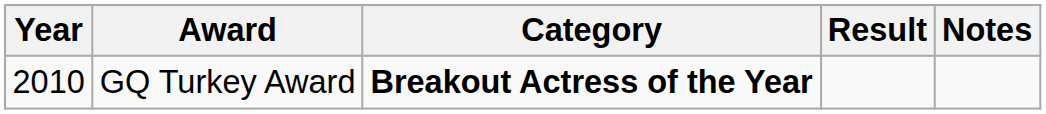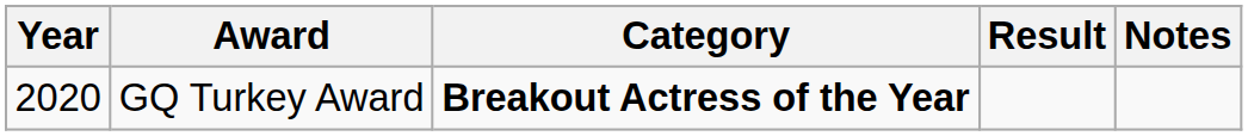GQ Turkey Award | Year: 2010 -> 2020
